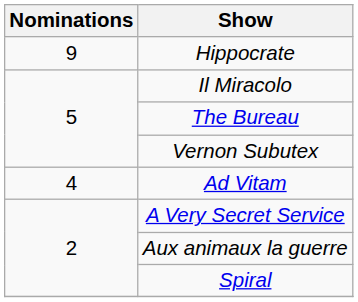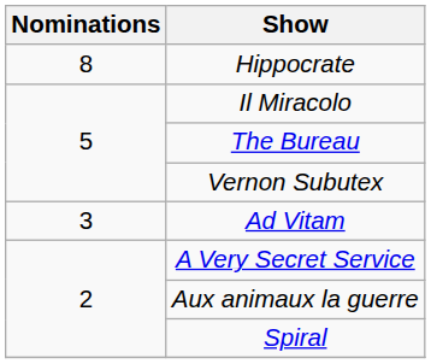Hippocrate | Nominations: 9 -> 8
Ad Vitam | Nominations: 4 -> 3
